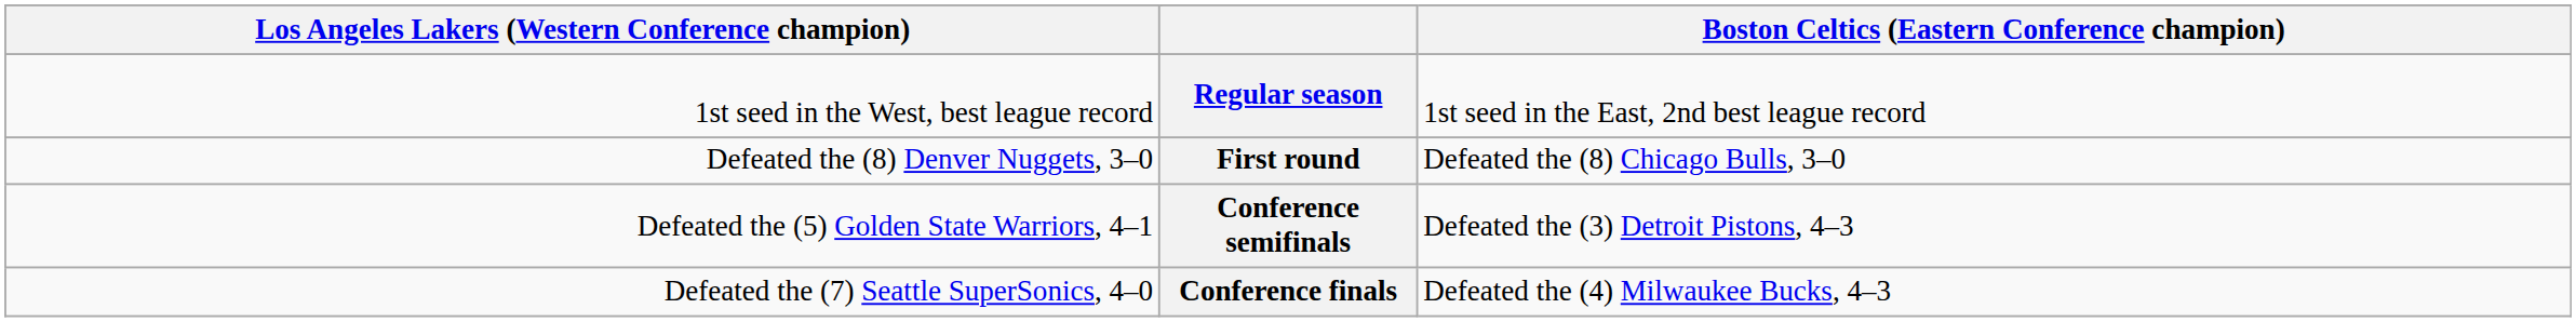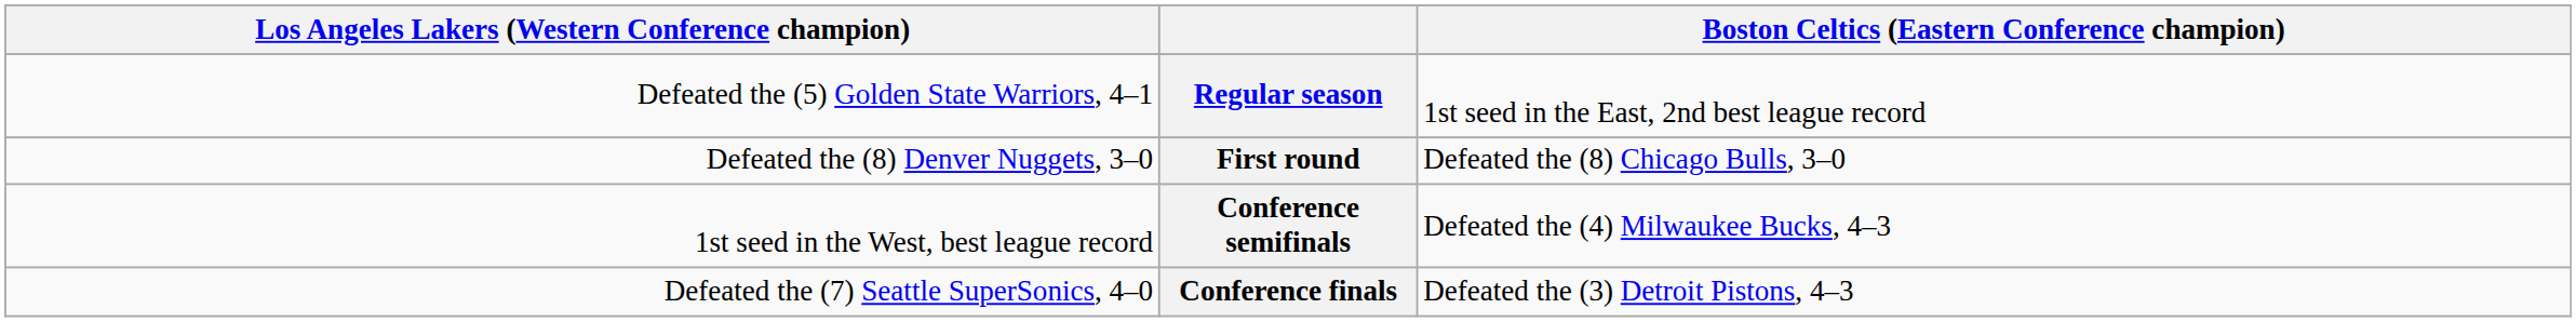Regular season | column 1: 1st seed in the West, best league record -> Defeated the (5) Golden State Warriors, 4–1
Conference semifinals | column 1: Defeated the (5) Golden State Warriors, 4–1 -> 1st seed in the West, best league record
Conference semifinals | column 4: Defeated the (3) Detroit Pistons, 4–3 -> Defeated the (4) Milwaukee Bucks, 4–3
Conference finals | column 4: Defeated the (4) Milwaukee Bucks, 4–3 -> Defeated the (3) Detroit Pistons, 4–3
